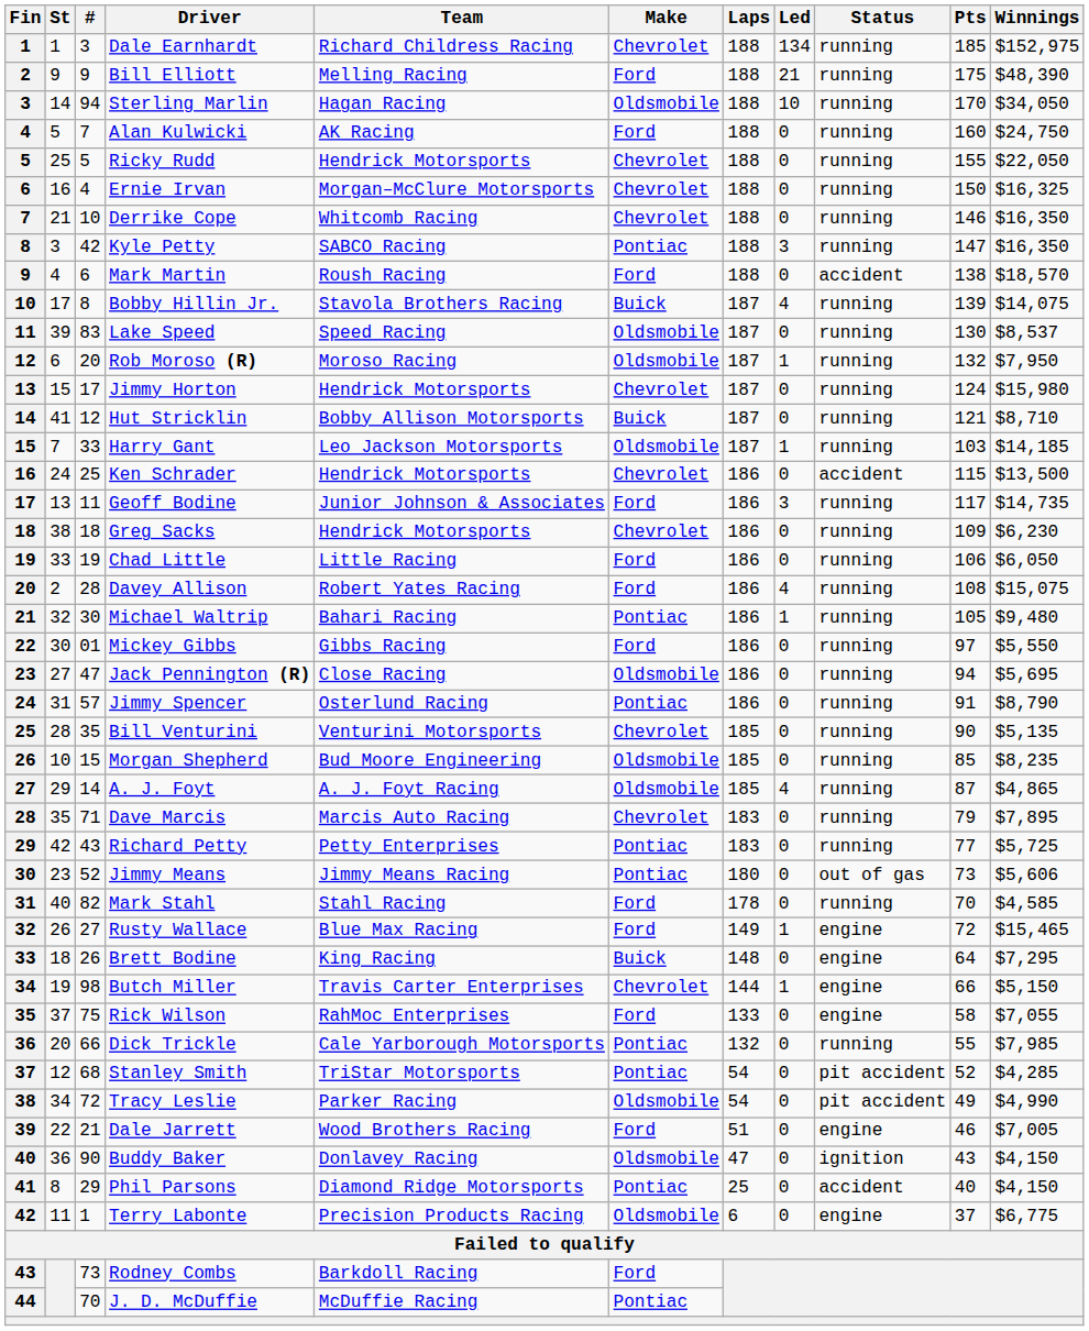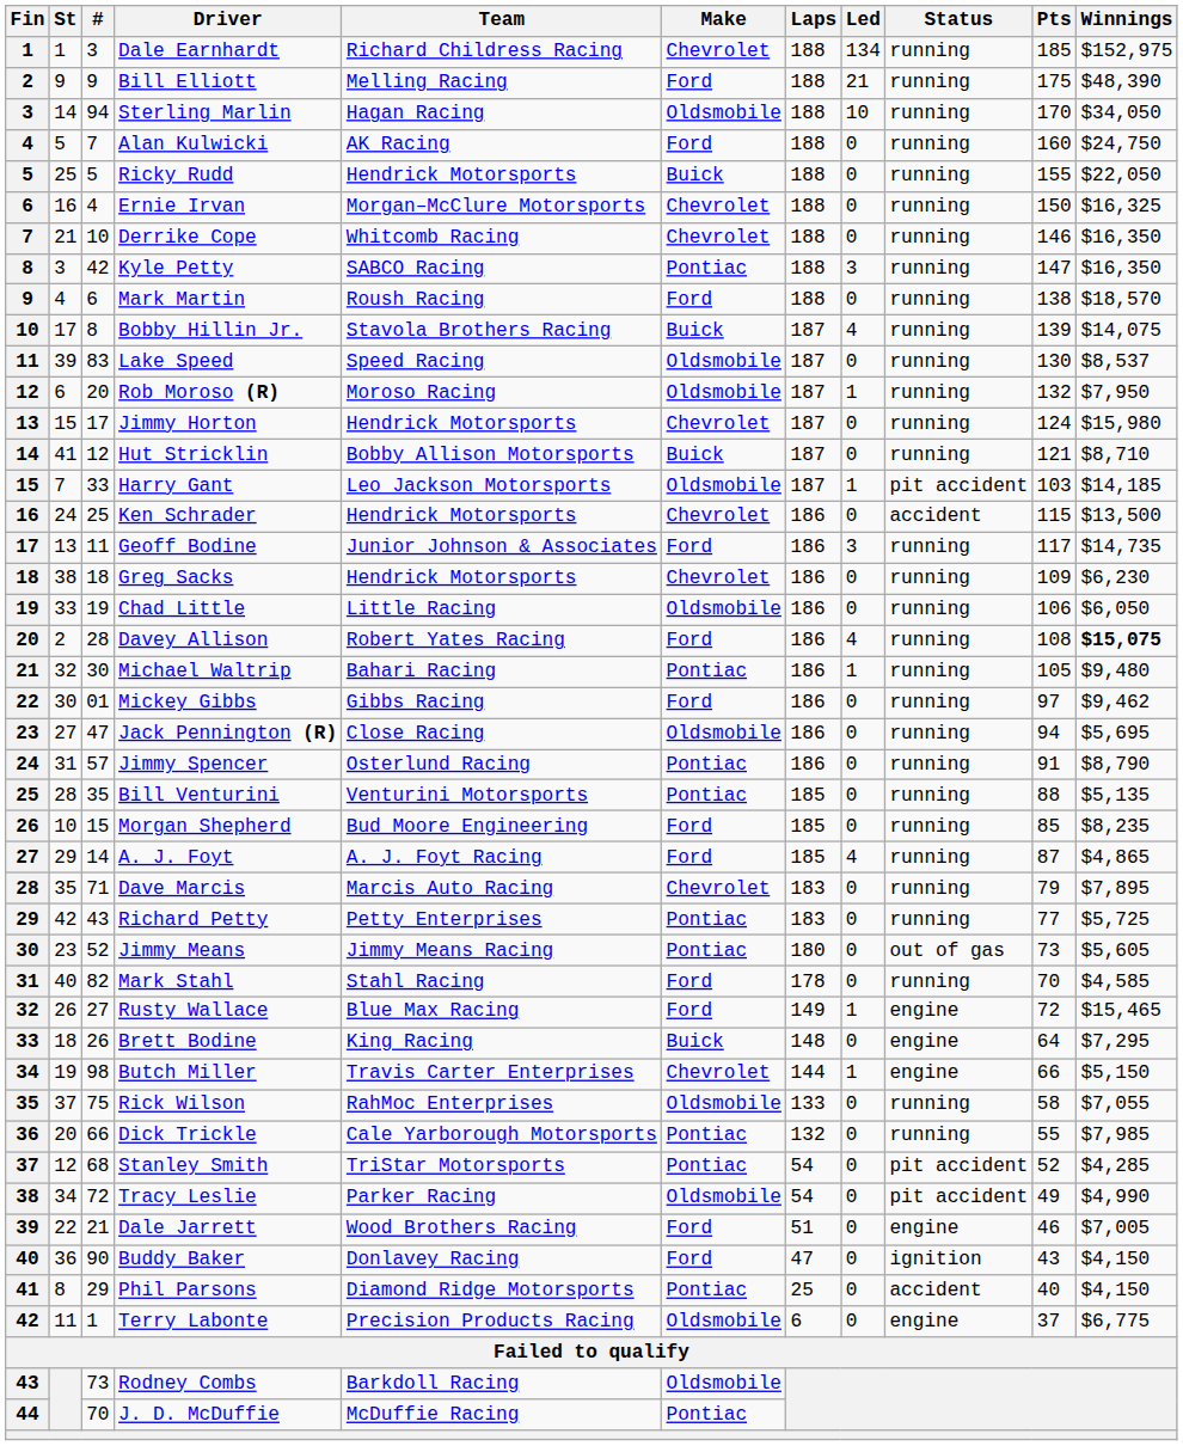Ricky Rudd | Make: Chevrolet -> Buick
Mark Martin | Status: accident -> running
Harry Gant | Status: running -> pit accident
Chad Little | Make: Ford -> Oldsmobile
Davey Allison | Winnings: normal -> bold
Mickey Gibbs | Winnings: $5,550 -> $9,462
Bill Venturini | Make: Chevrolet -> Pontiac
Bill Venturini | Pts: 90 -> 88
Morgan Shepherd | Make: Oldsmobile -> Ford
A. J. Foyt | Make: Oldsmobile -> Ford
Jimmy Means | Winnings: $5,606 -> $5,605
Rick Wilson | Make: Ford -> Oldsmobile
Rick Wilson | Status: engine -> running
Buddy Baker | Make: Oldsmobile -> Ford
Rodney Combs | Make: Ford -> Oldsmobile
